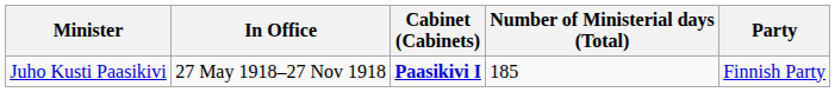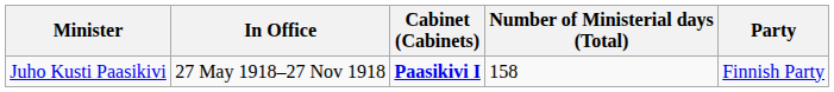Juho Kusti Paasikivi | Number of Ministerial days (Total): 185 -> 158
